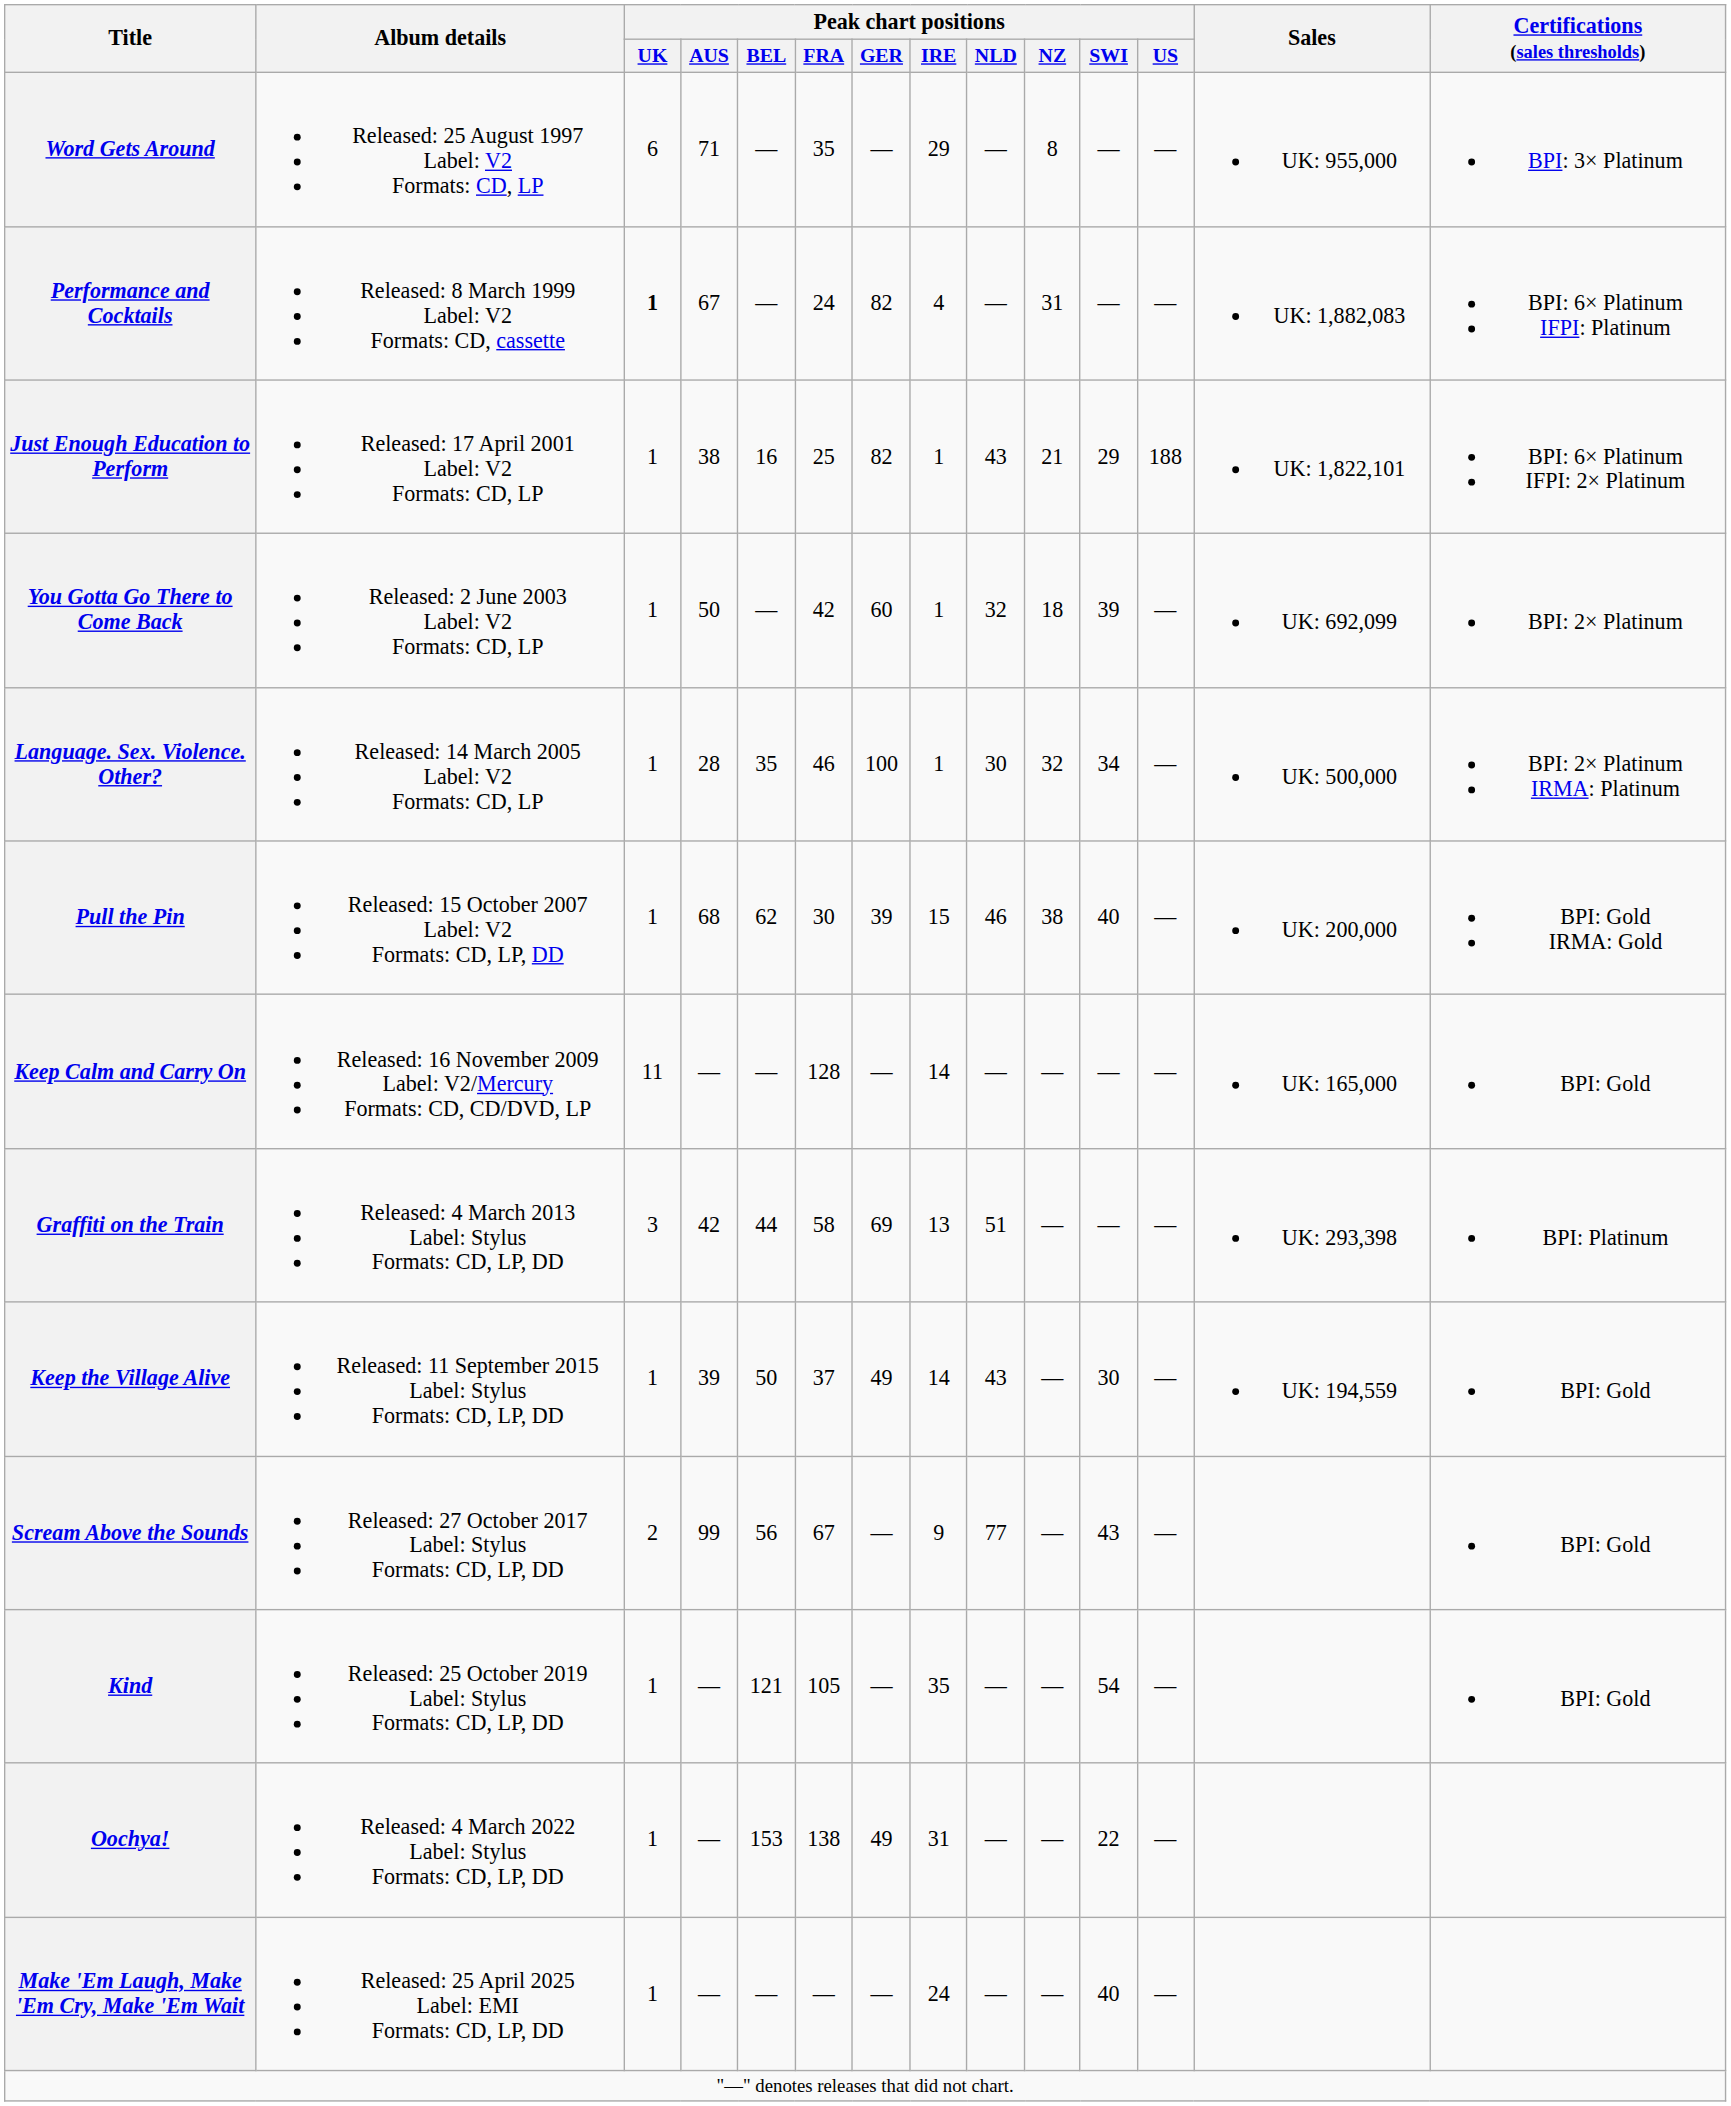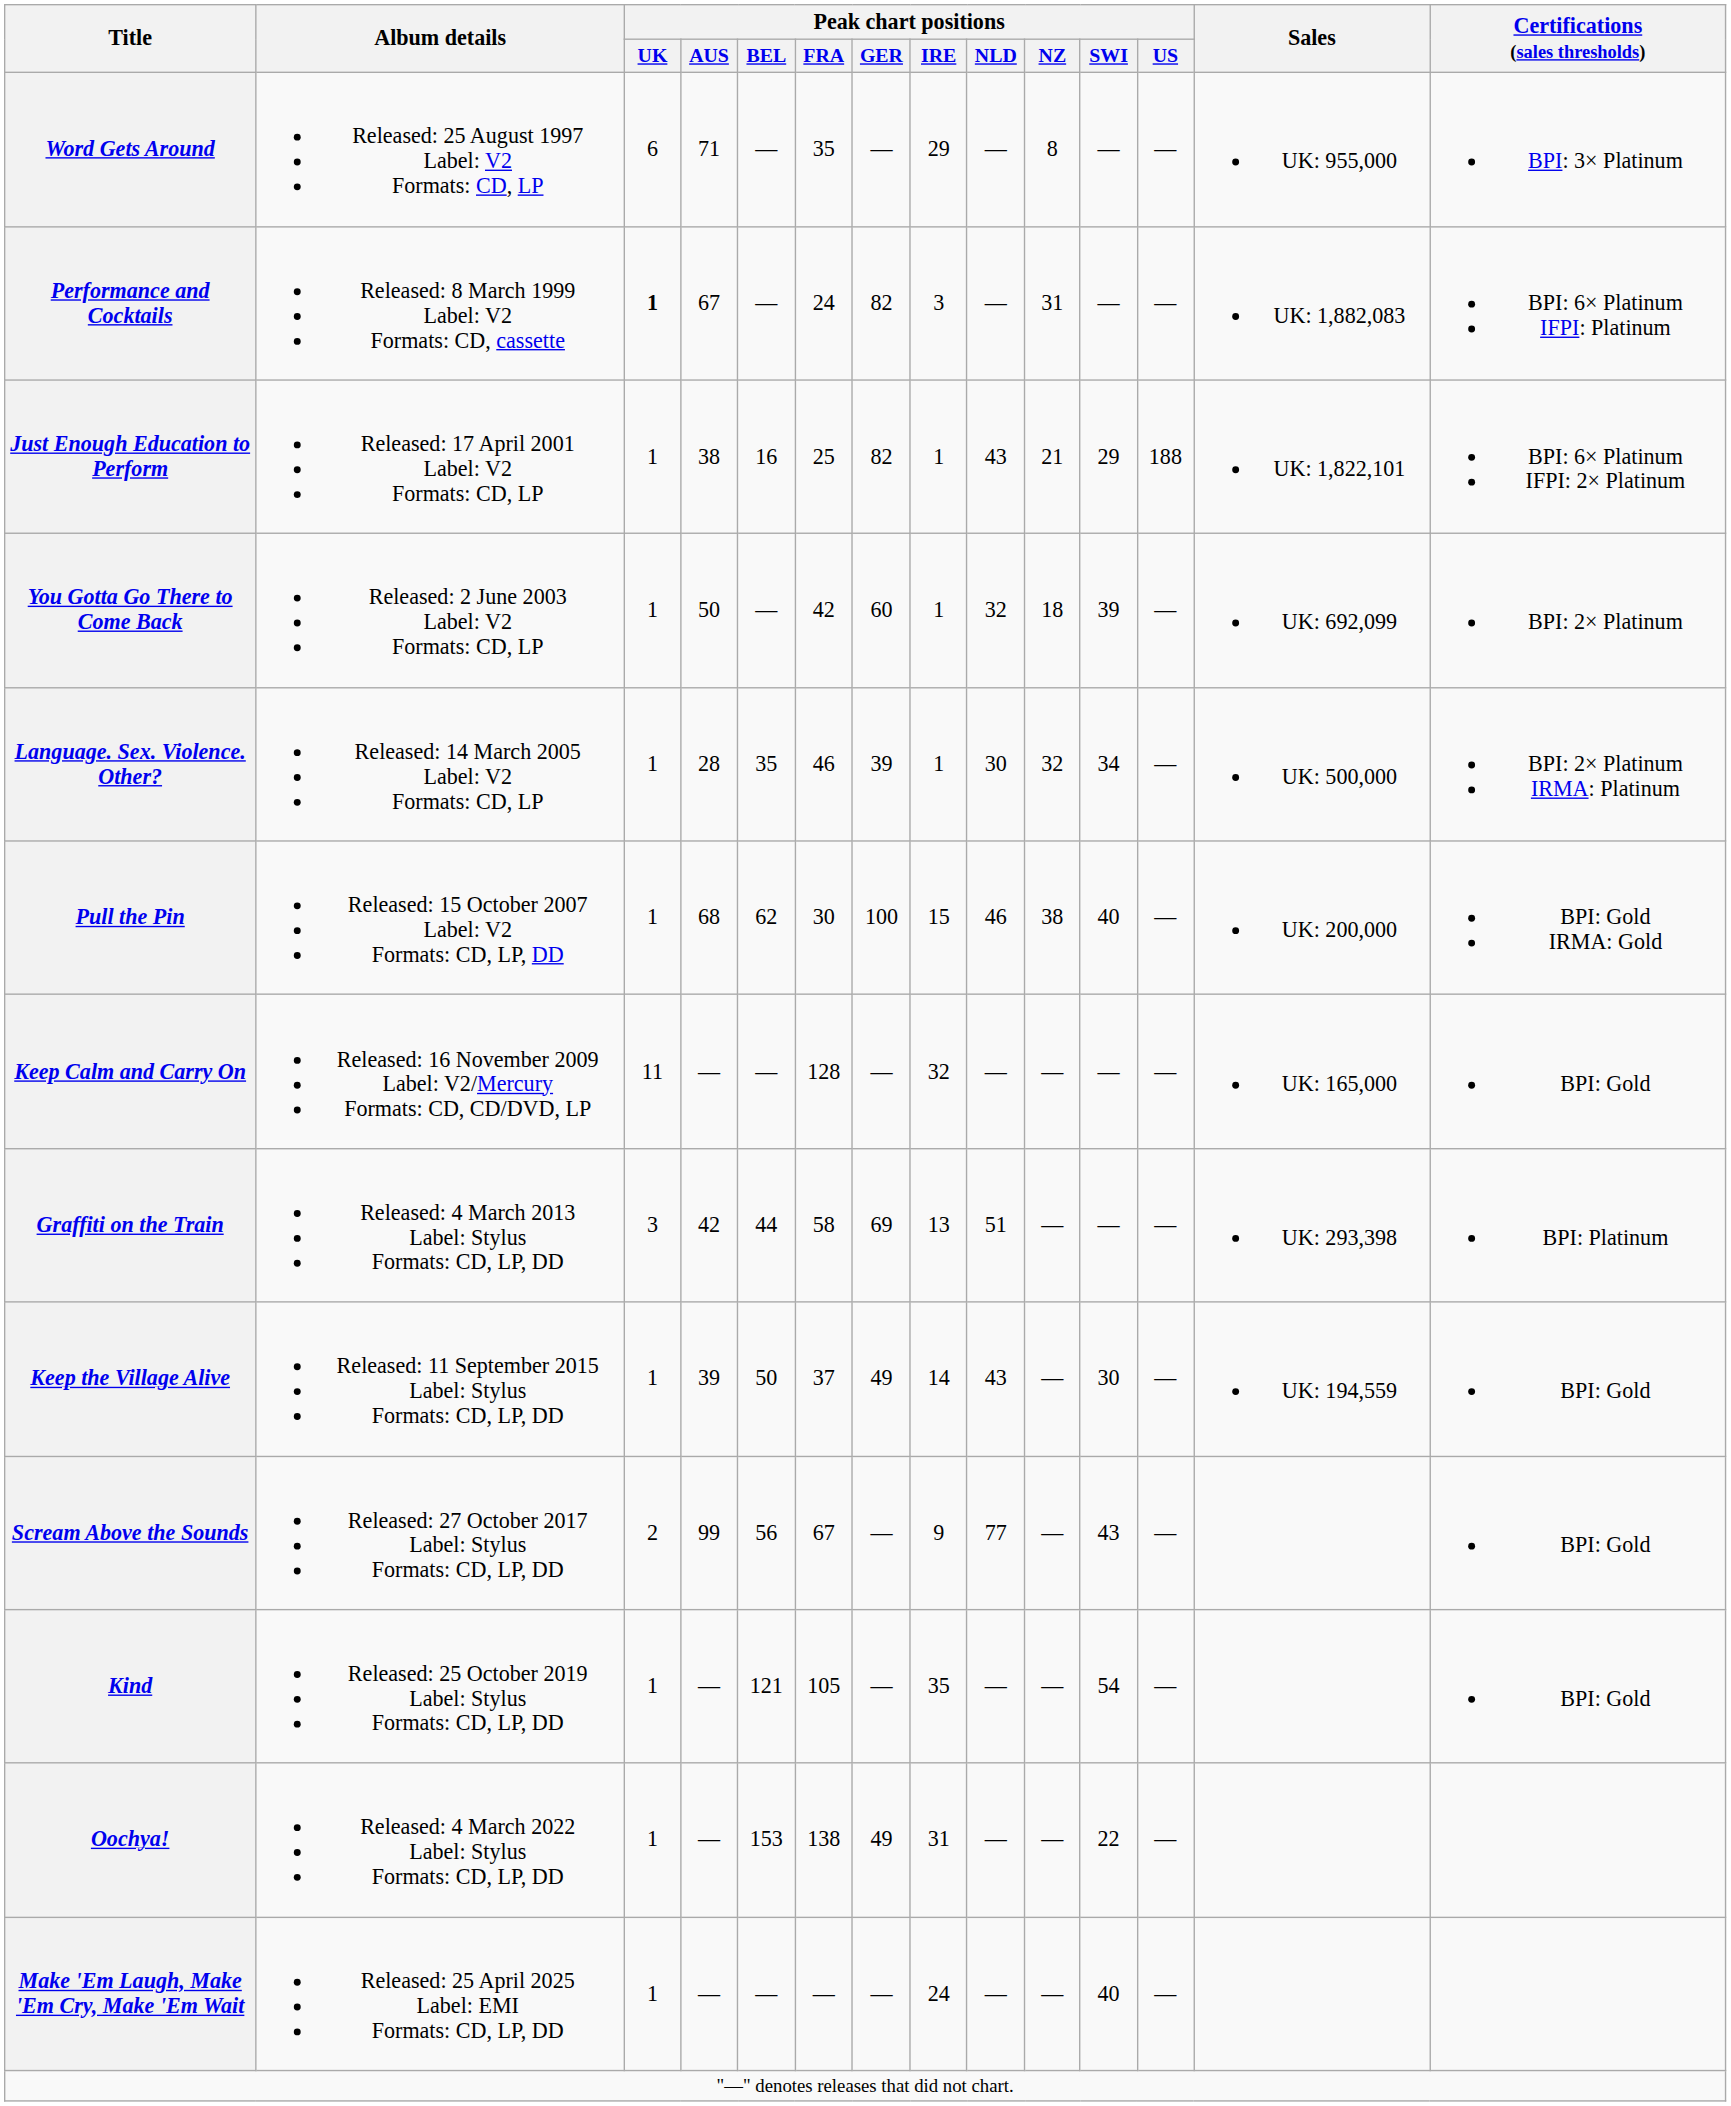Performance and Cocktails | Peak chart positions / IRE: 4 -> 3
Language. Sex. Violence. Other? | Peak chart positions / GER: 100 -> 39
Pull the Pin | Peak chart positions / GER: 39 -> 100
Keep Calm and Carry On | Peak chart positions / IRE: 14 -> 32
